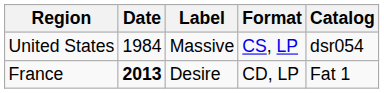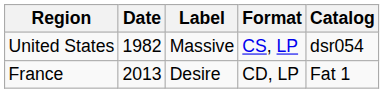United States | Date: 1984 -> 1982
France | Date: bold -> normal
